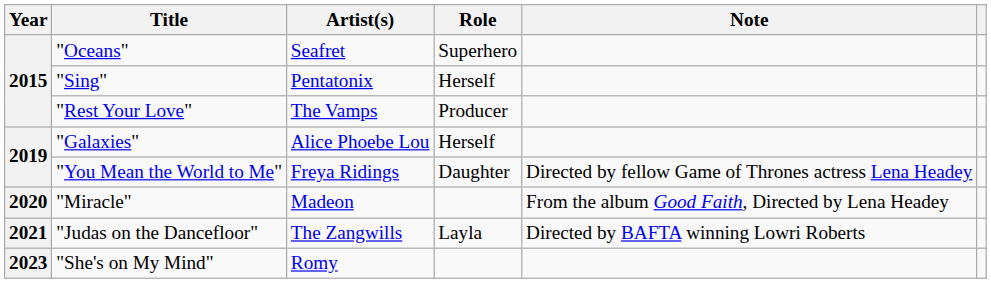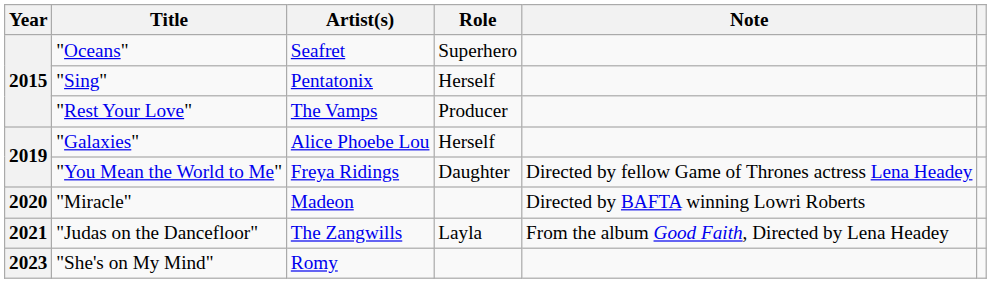"Miracle" | Note: From the album Good Faith, Directed by Lena Headey -> Directed by BAFTA winning Lowri Roberts
"Judas on the Dancefloor" | Note: Directed by BAFTA winning Lowri Roberts -> From the album Good Faith, Directed by Lena Headey
